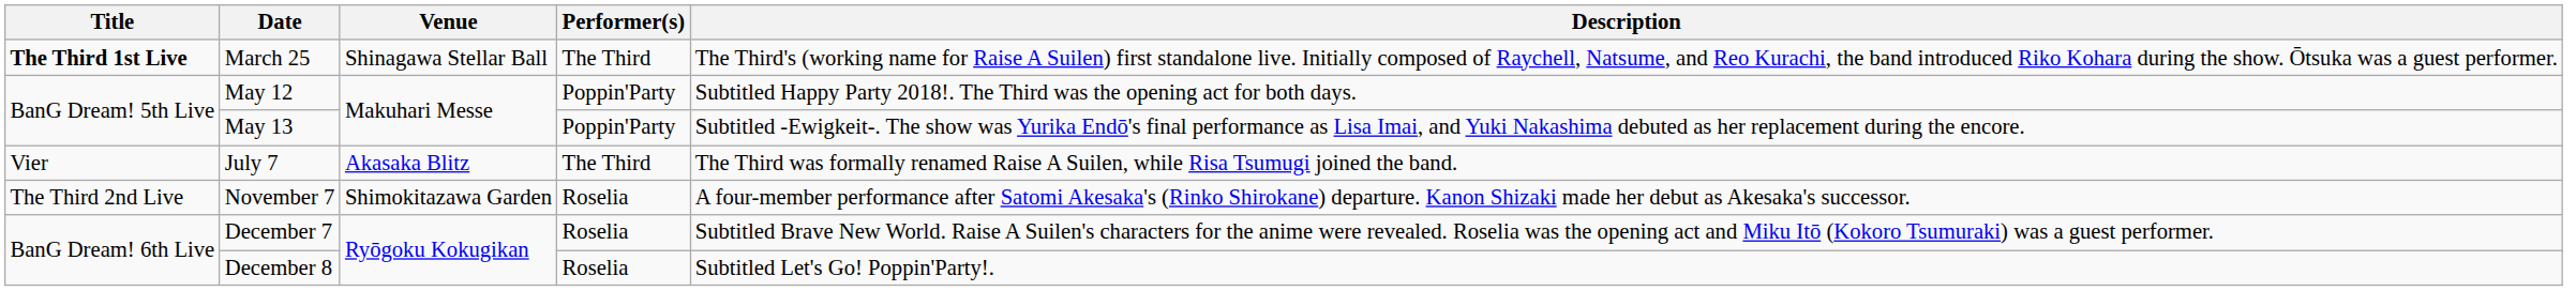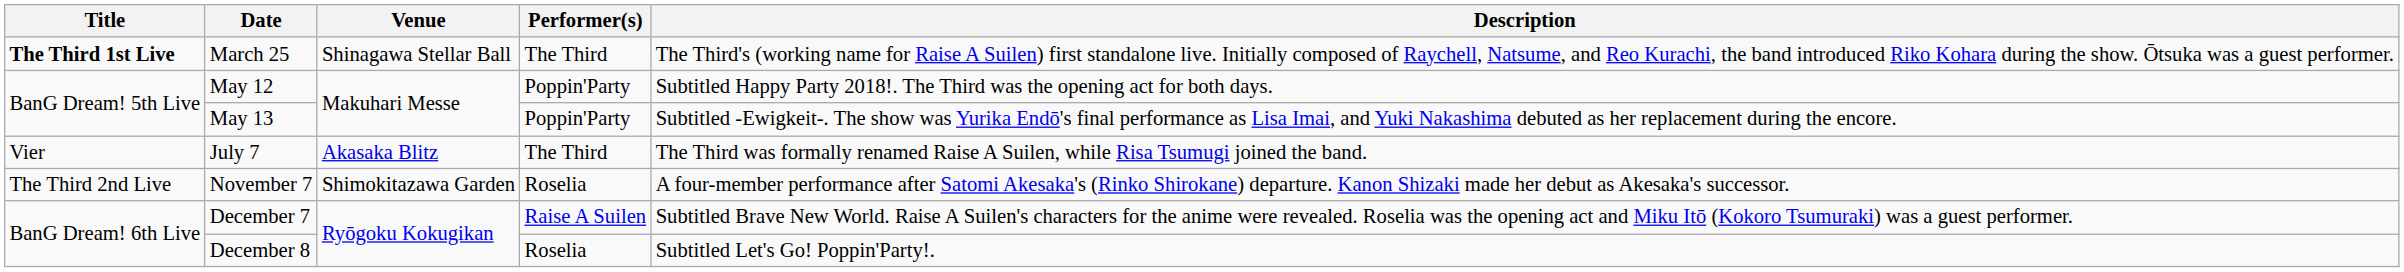December 7 | Performer(s): Roselia -> Raise A Suilen
